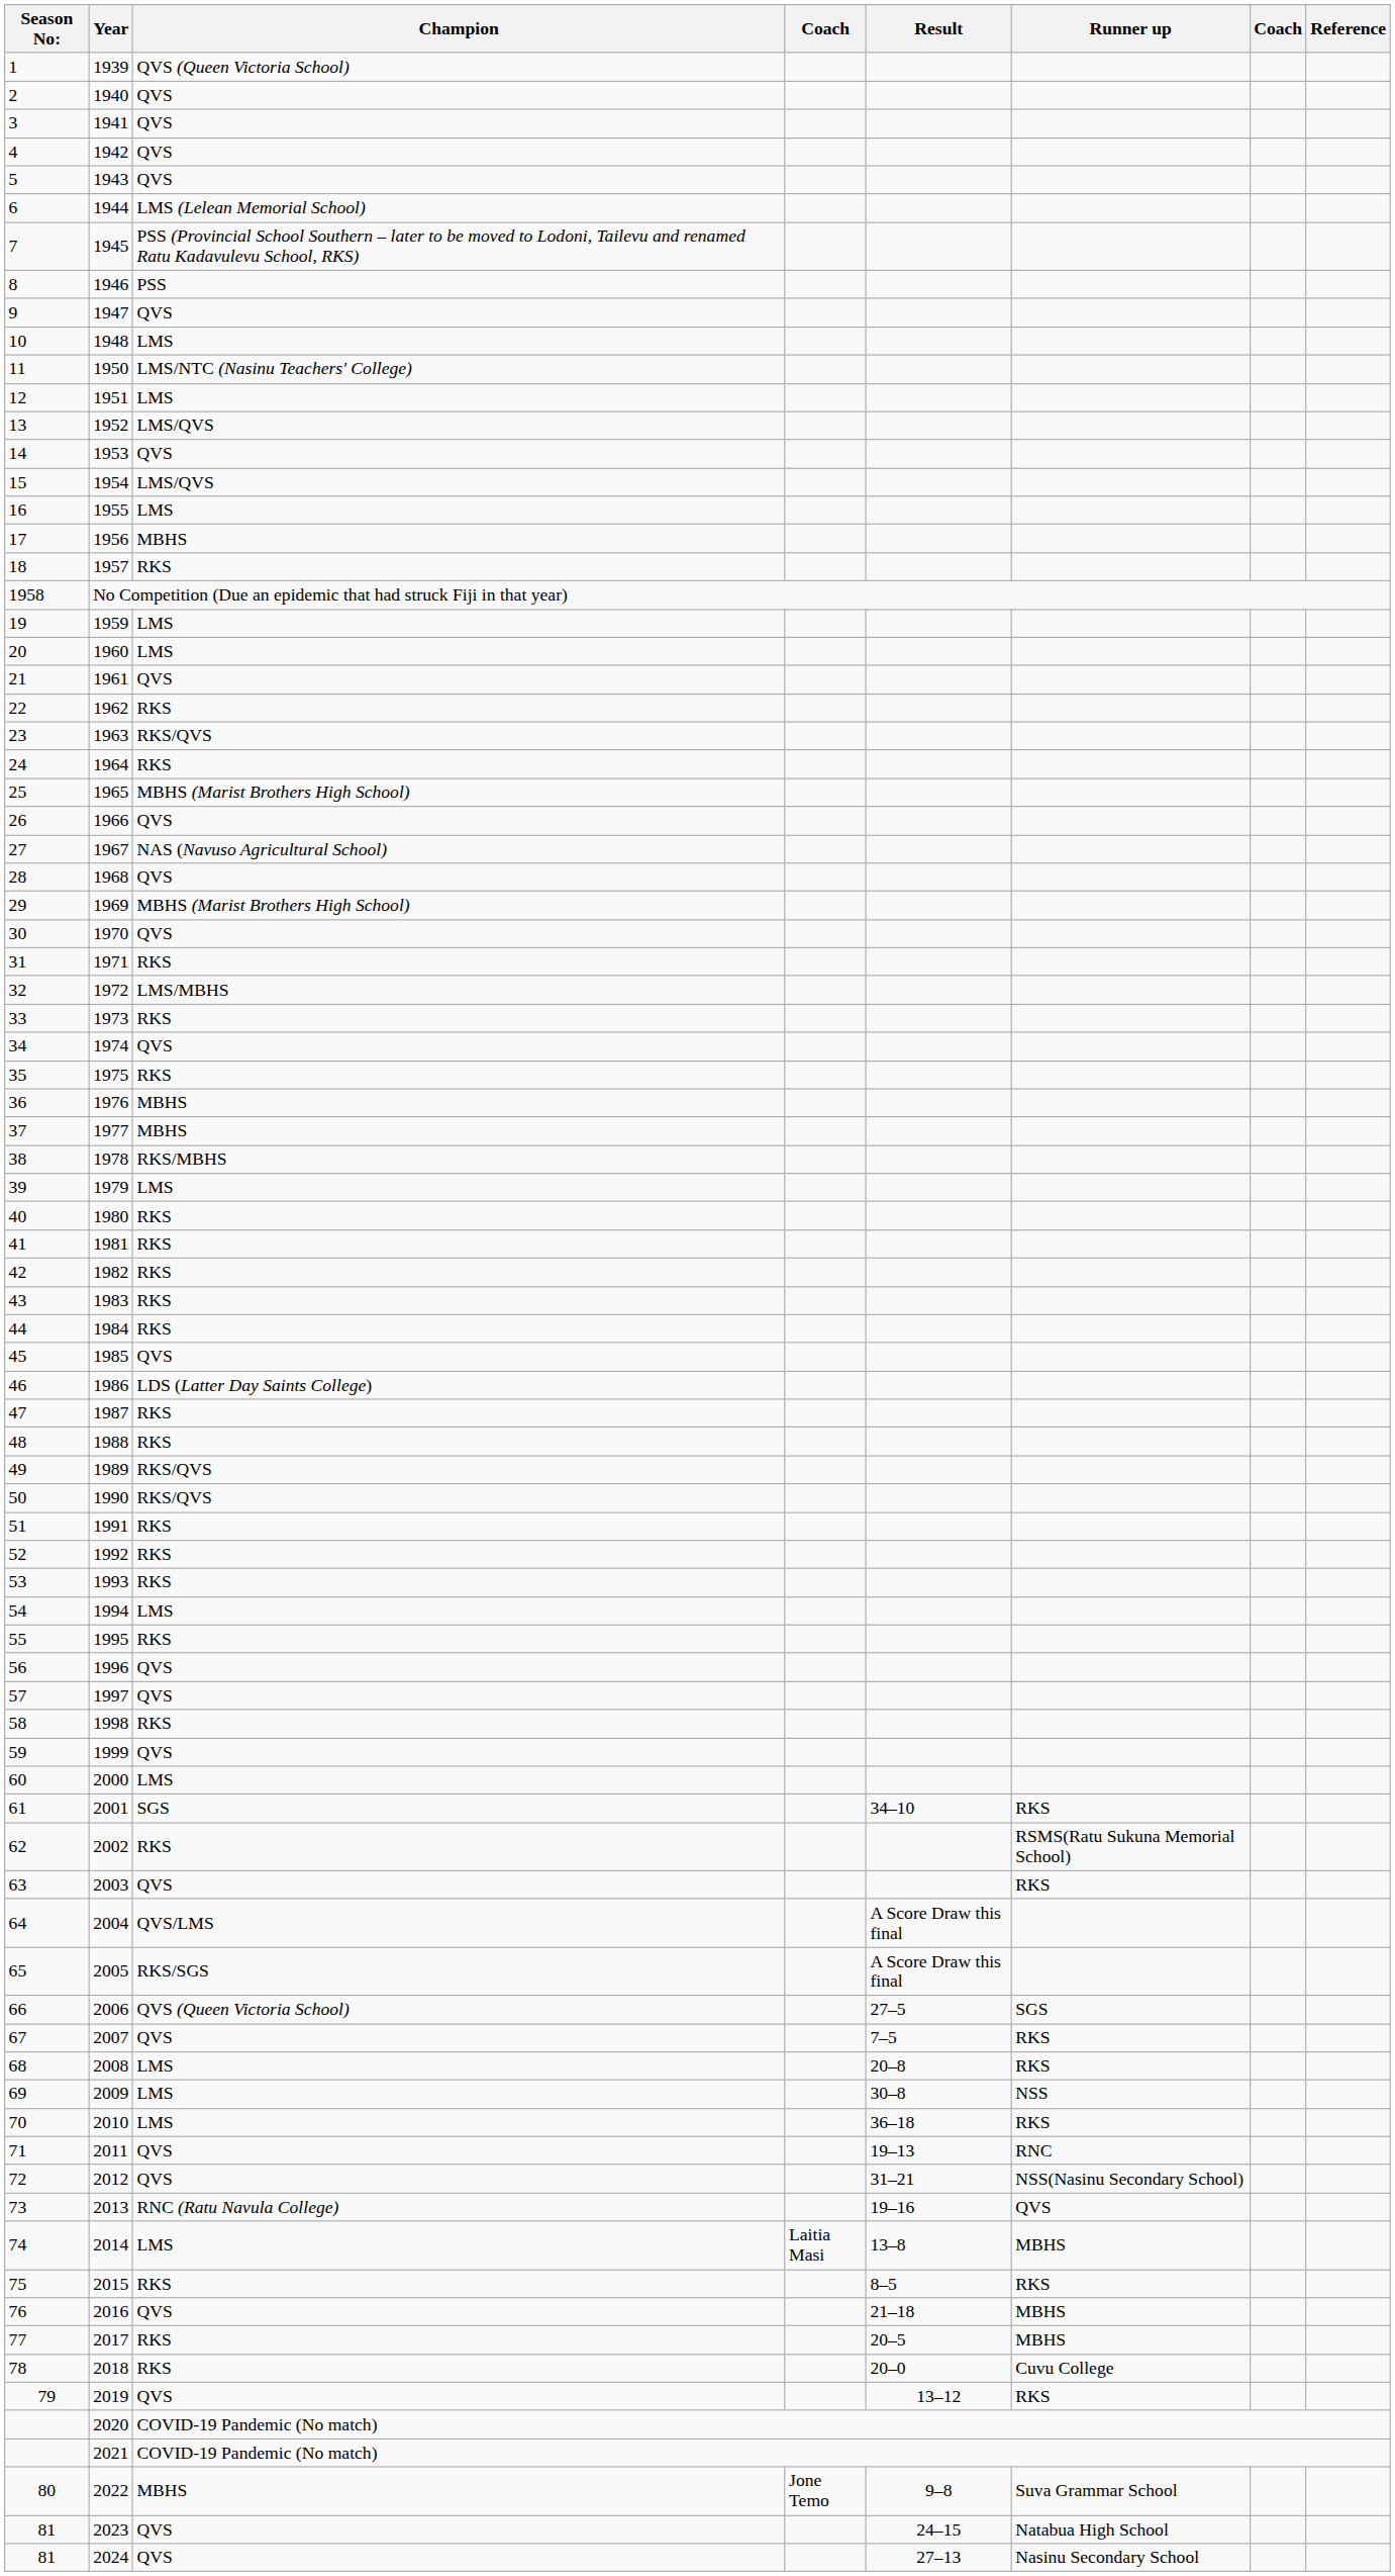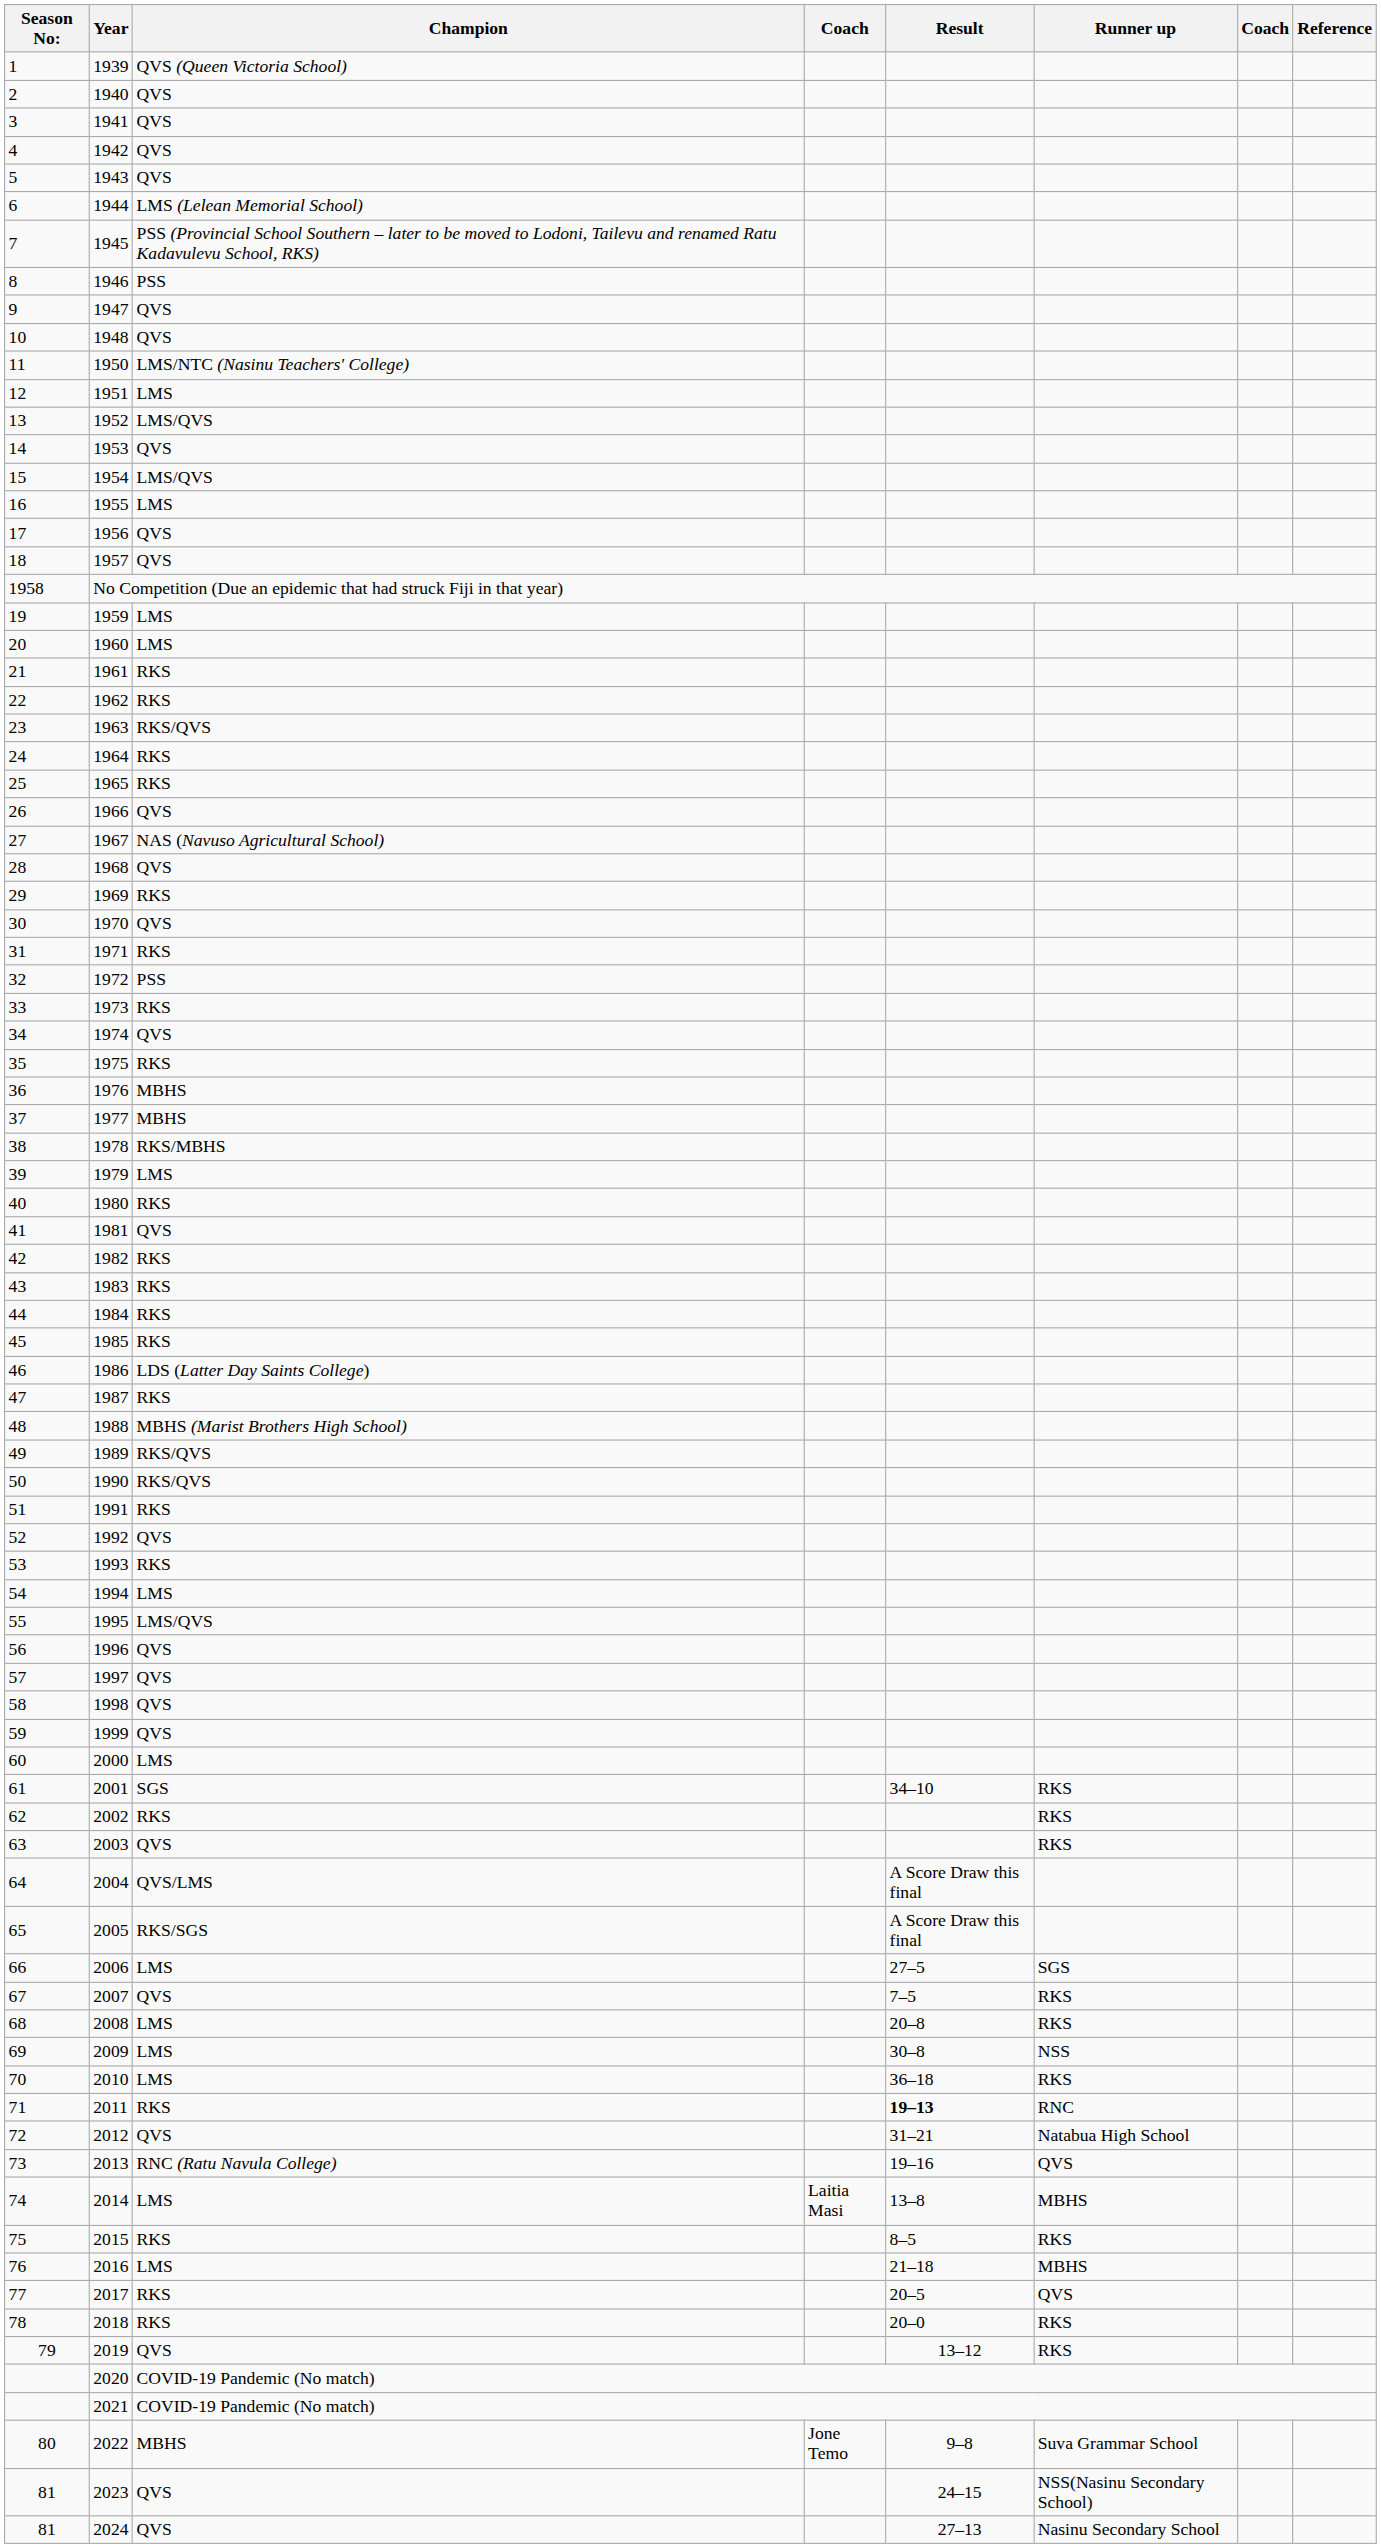1948 | Champion: LMS -> QVS
1956 | Champion: MBHS -> QVS
1957 | Champion: RKS -> QVS
1961 | Champion: QVS -> RKS
1965 | Champion: MBHS (Marist Brothers High School) -> RKS
1969 | Champion: MBHS (Marist Brothers High School) -> RKS
1972 | Champion: LMS/MBHS -> PSS
1981 | Champion: RKS -> QVS
1985 | Champion: QVS -> RKS
1988 | Champion: RKS -> MBHS (Marist Brothers High School)
1992 | Champion: RKS -> QVS
1995 | Champion: RKS -> LMS/QVS
1998 | Champion: RKS -> QVS
2002 | Runner up: RSMS(Ratu Sukuna Memorial School) -> RKS
2006 | Champion: QVS (Queen Victoria School) -> LMS
2011 | Champion: QVS -> RKS
2011 | Result: normal -> bold
2012 | Runner up: NSS(Nasinu Secondary School) -> Natabua High School
2016 | Champion: QVS -> LMS
2017 | Runner up: MBHS -> QVS
2018 | Runner up: Cuvu College -> RKS
2023 | Runner up: Natabua High School -> NSS(Nasinu Secondary School)
